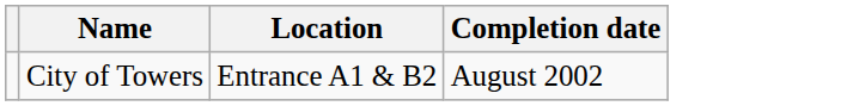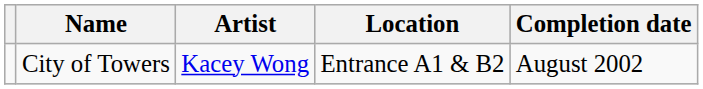+ column: Artist | Kacey Wong
